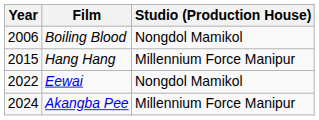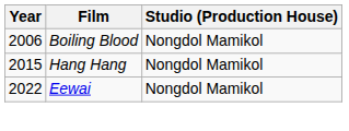Hang Hang | Studio (Production House): Millennium Force Manipur -> Nongdol Mamikol
- row: 2024 | Akangba Pee | Millennium Force Manipur
